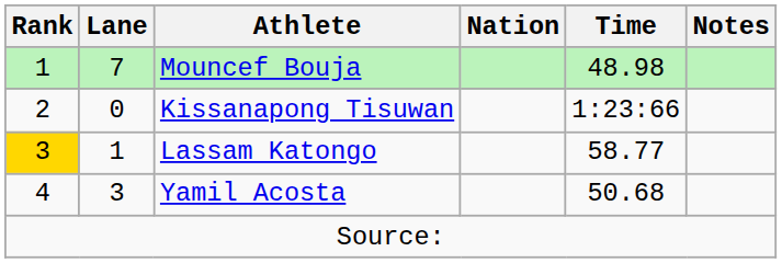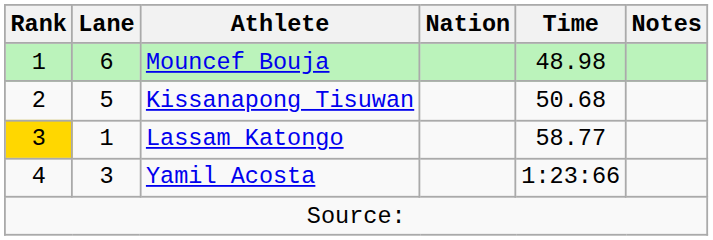Mouncef Bouja | Lane: 7 -> 6
Kissanapong Tisuwan | Lane: 0 -> 5
Kissanapong Tisuwan | Time: 1:23:66 -> 50.68
Yamil Acosta | Time: 50.68 -> 1:23:66
